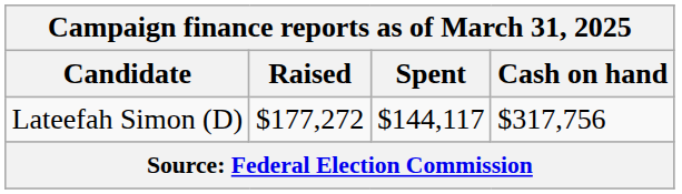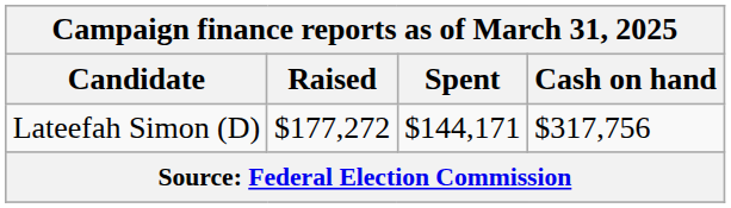Lateefah Simon (D) | Spent: $144,117 -> $144,171
